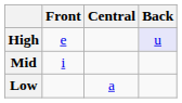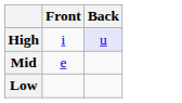- column: Central | a
High | Front: e -> i
Mid | Front: i -> e
